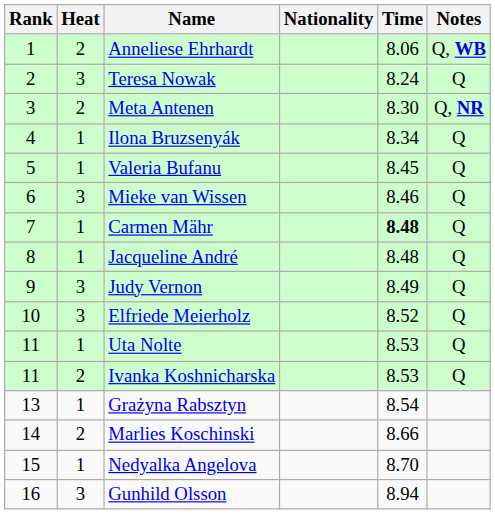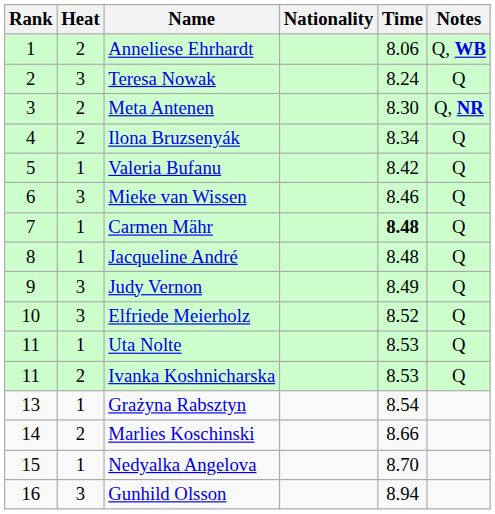Ilona Bruzsenyák | Heat: 1 -> 2
Valeria Bufanu | Time: 8.45 -> 8.42
